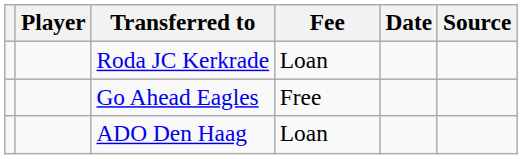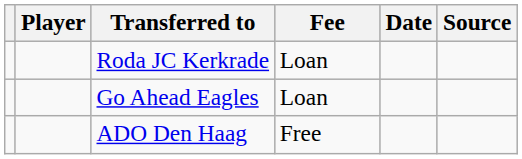Go Ahead Eagles | Fee: Free -> Loan
ADO Den Haag | Fee: Loan -> Free
